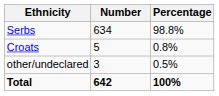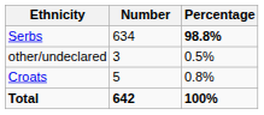Serbs | Percentage: normal -> bold
rows swapped: Croats <-> other/undeclared
